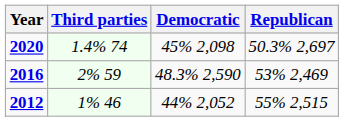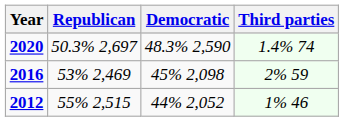columns swapped: Republican <-> Third parties
2020 | Democratic: 45% 2,098 -> 48.3% 2,590
2016 | Democratic: 48.3% 2,590 -> 45% 2,098
